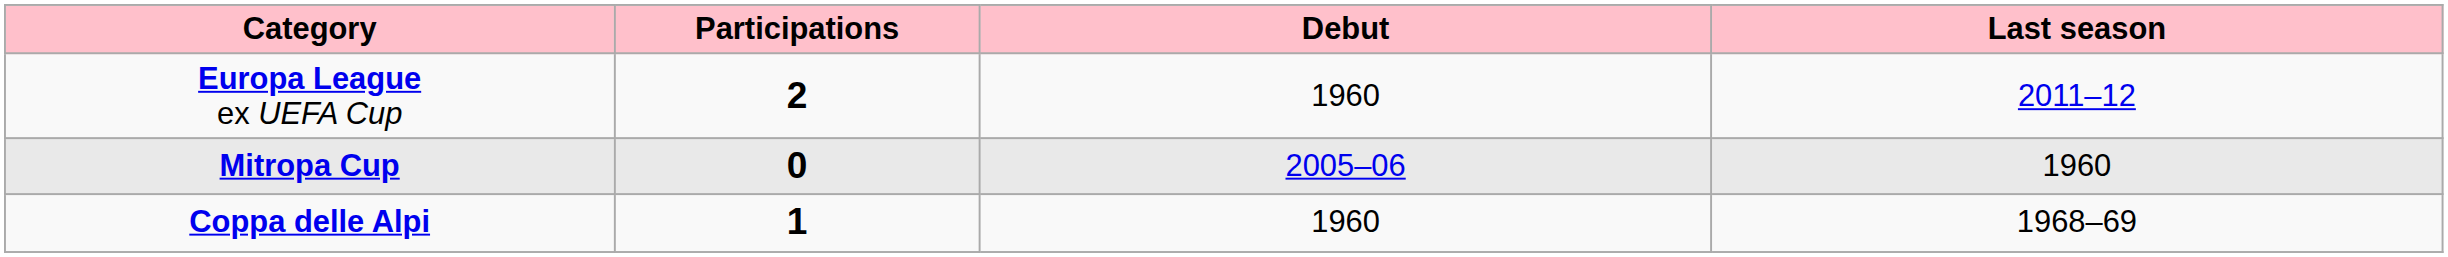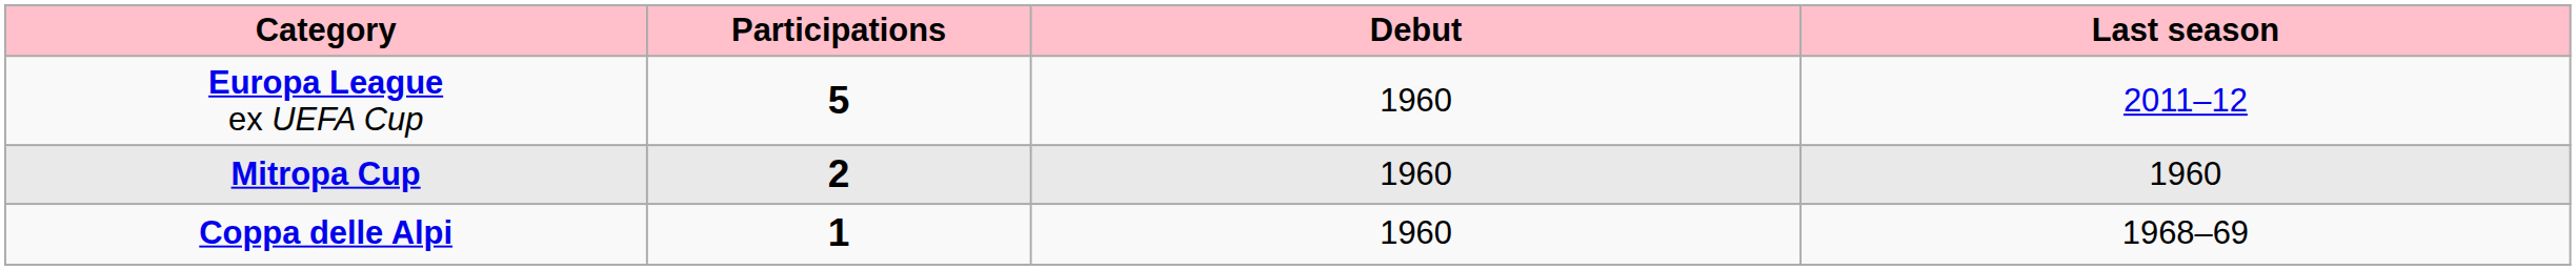Europa League ex UEFA Cup | Participations: 2 -> 5
Mitropa Cup | Participations: 0 -> 2
Mitropa Cup | Debut: 2005–06 -> 1960
